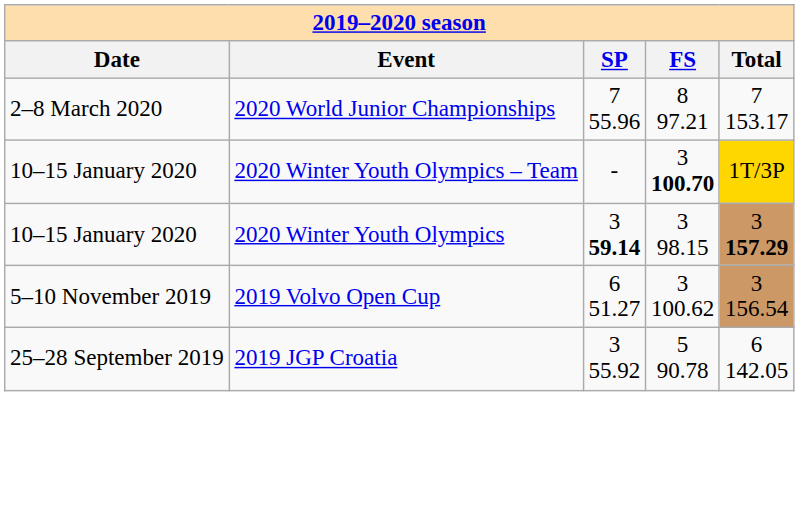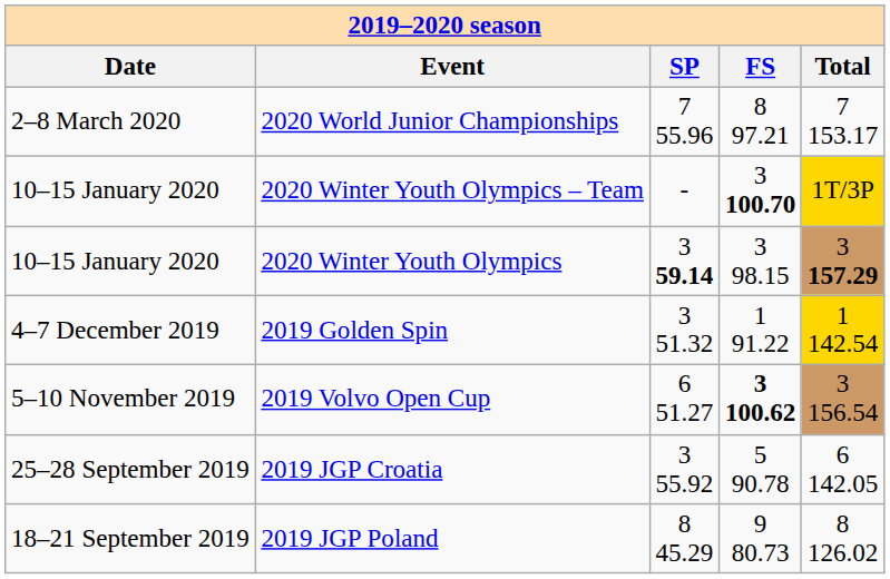+ row: 4–7 December 2019 | 2019 Golden Spin | 3 51.32 | 1 91.22 | 1 142.54
2019 Volvo Open Cup | column 4: normal -> bold
+ row: 18–21 September 2019 | 2019 JGP Poland | 8 45.29 | 9 80.73 | 8 126.02
